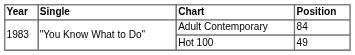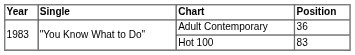Adult Contemporary | Position: 84 -> 36
Hot 100 | Position: 49 -> 83
